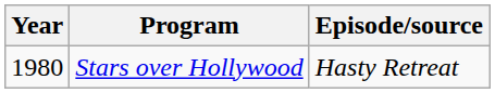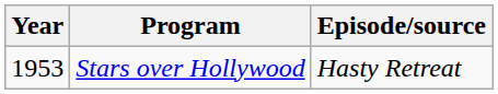Stars over Hollywood | Year: 1980 -> 1953
